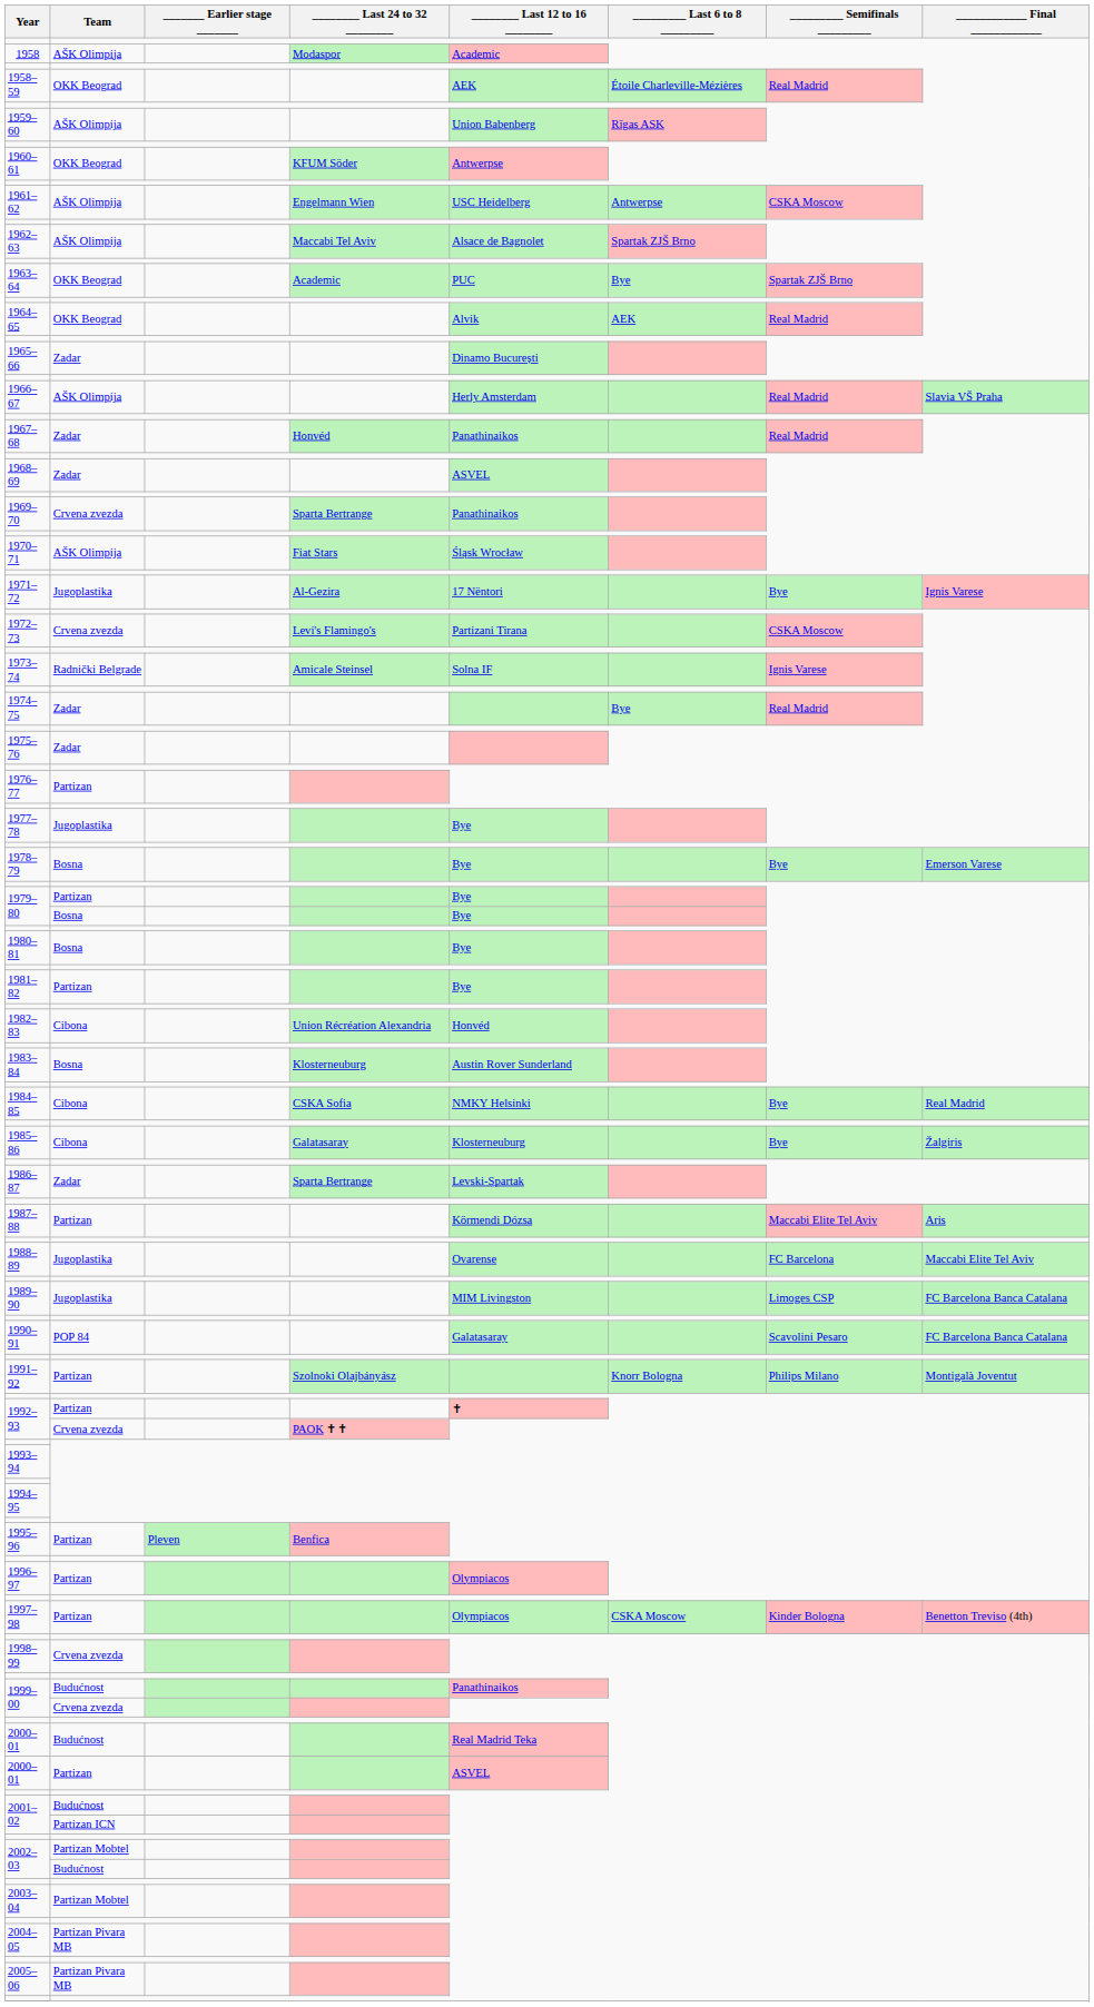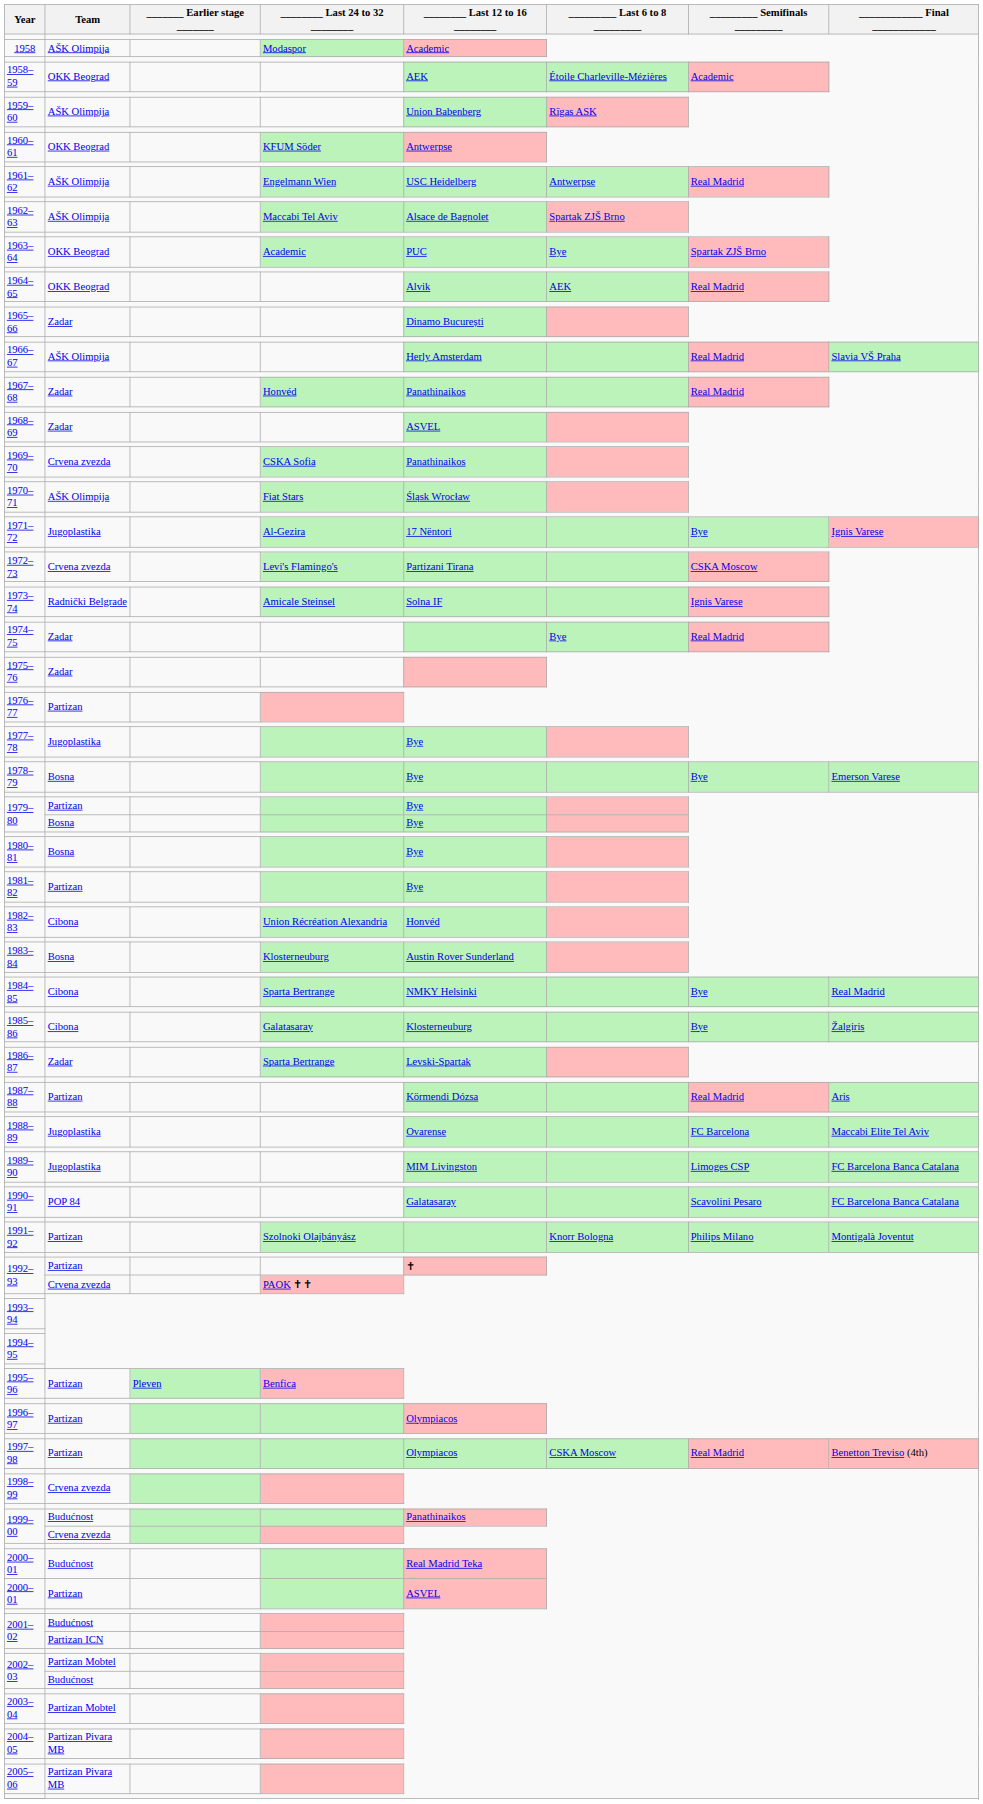1958–59 | _________ Semifinals _________: Real Madrid -> Academic
1961–62 | _________ Semifinals _________: CSKA Moscow -> Real Madrid
1969–70 | ________ Last 24 to 32 ________: Sparta Bertrange -> CSKA Sofia
1984–85 | ________ Last 24 to 32 ________: CSKA Sofia -> Sparta Bertrange
1987–88 | _________ Semifinals _________: Maccabi Elite Tel Aviv -> Real Madrid
1997–98 | _________ Semifinals _________: Kinder Bologna -> Real Madrid
